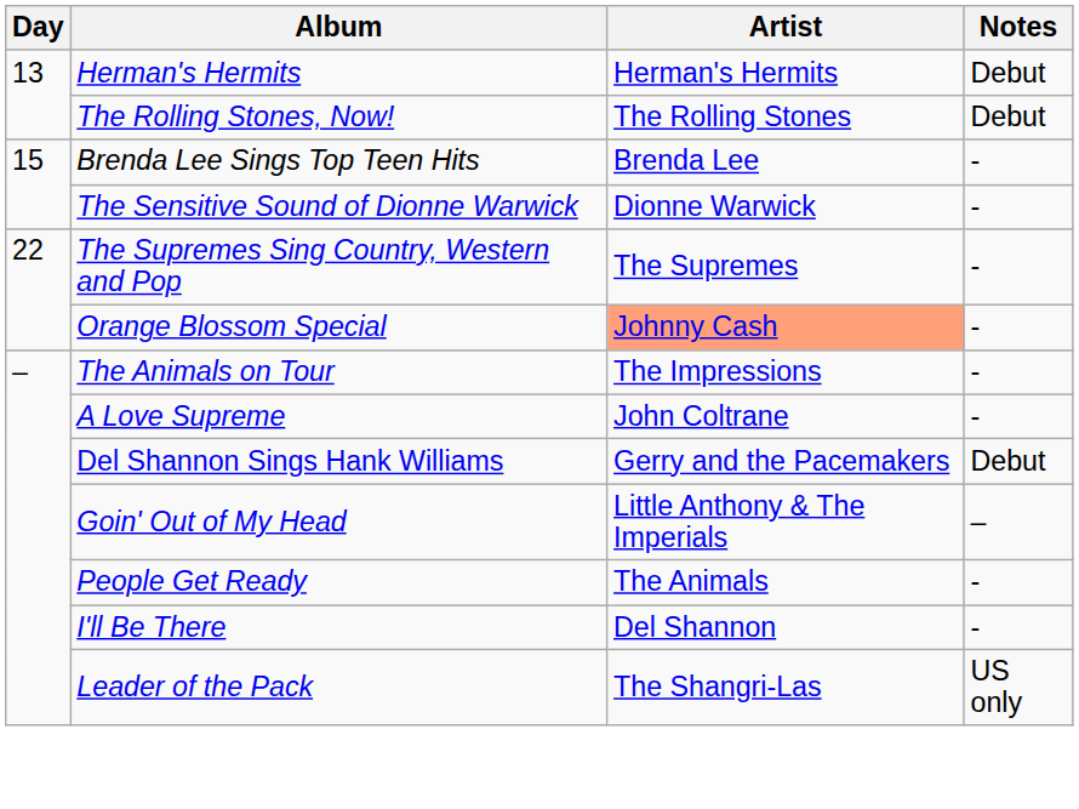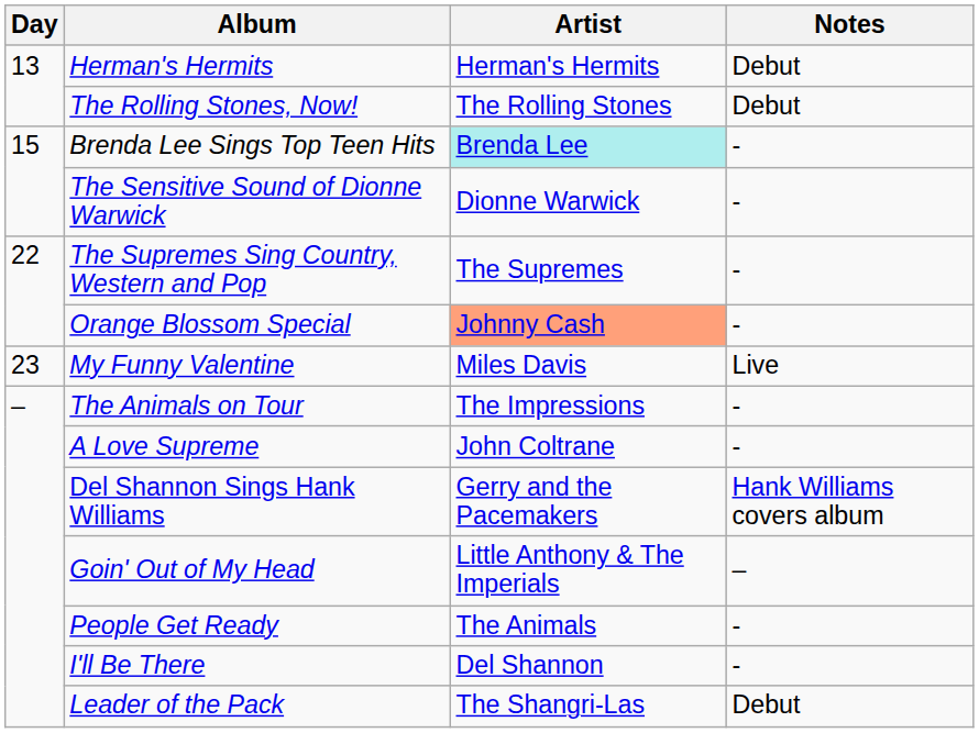Brenda Lee Sings Top Teen Hits | Artist: no background -> paleturquoise background
+ row: 23 | My Funny Valentine | Miles Davis | Live
Del Shannon Sings Hank Williams | Notes: Debut -> Hank Williams covers album
Leader of the Pack | Notes: US only -> Debut
